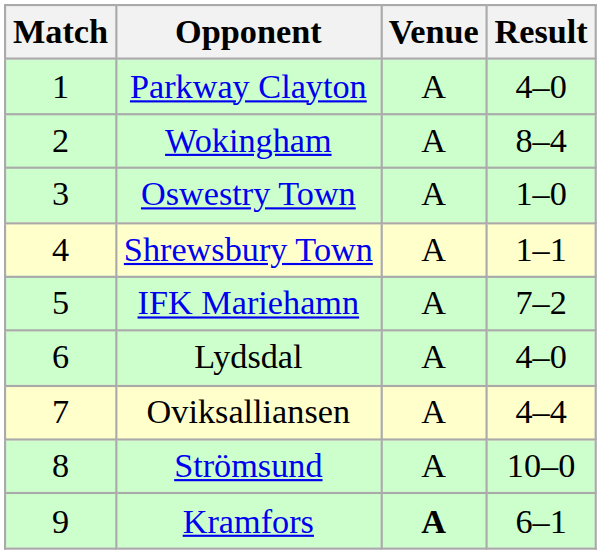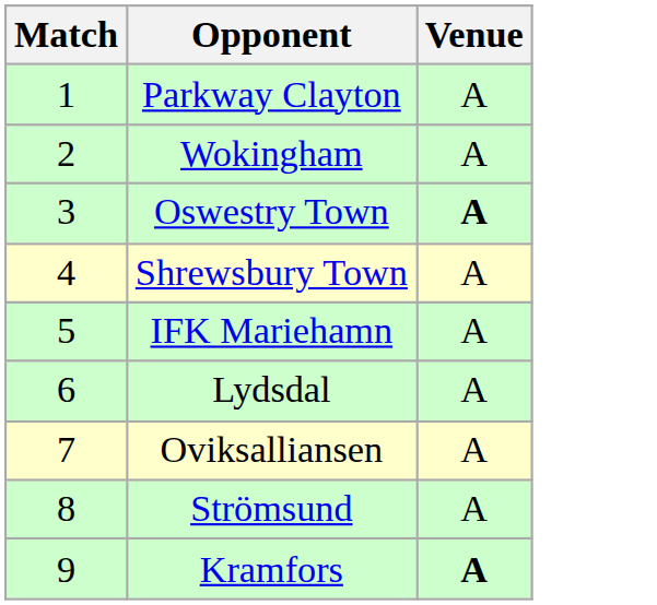- column: Result | 4–0 | 8–4 | 1–0 | 1–1 | 7–2 | 4–0 | 4–4 | 10–0 | 6–1
Oswestry Town | Venue: normal -> bold
